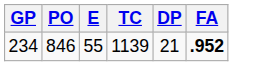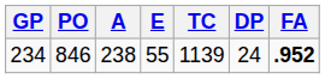+ column: A | 238
234 | DP: 21 -> 24
